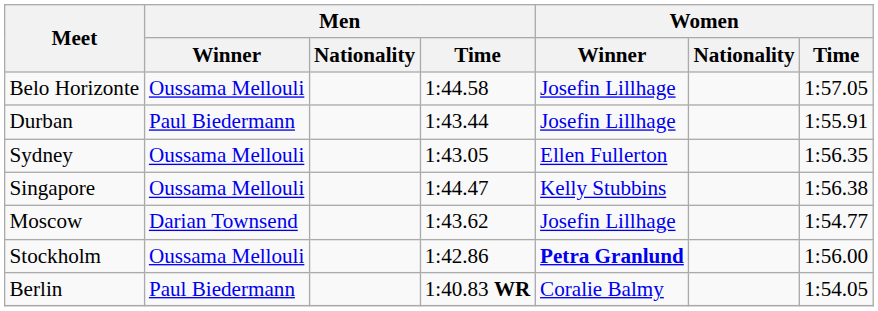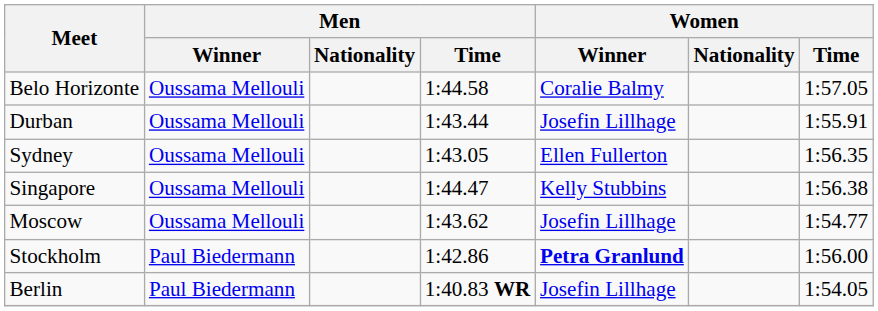Belo Horizonte | Women / Winner: Josefin Lillhage -> Coralie Balmy
Durban | Men / Winner: Paul Biedermann -> Oussama Mellouli
Moscow | Men / Winner: Darian Townsend -> Oussama Mellouli
Stockholm | Men / Winner: Oussama Mellouli -> Paul Biedermann
Berlin | Women / Winner: Coralie Balmy -> Josefin Lillhage
